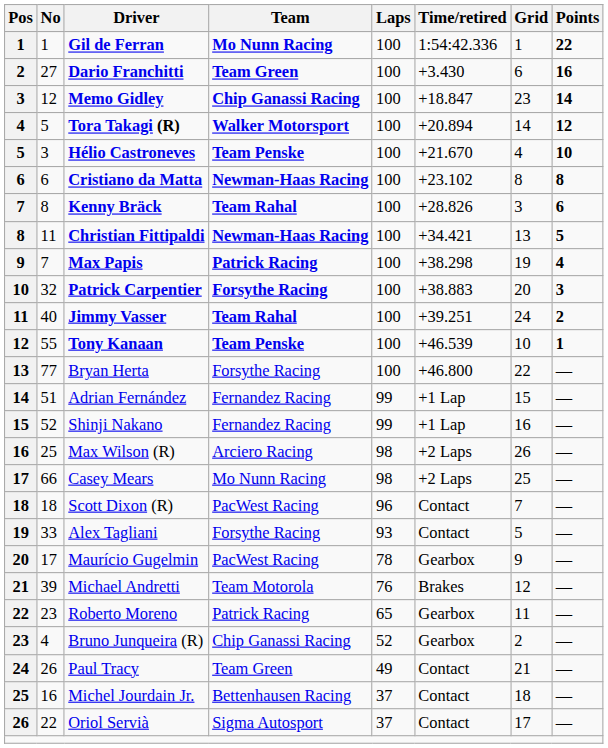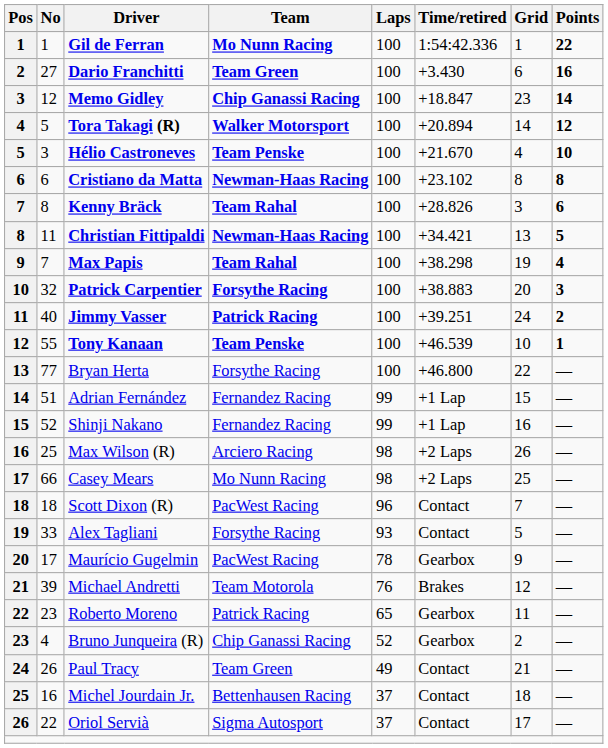Max Papis | Team: Patrick Racing -> Team Rahal
Jimmy Vasser | Team: Team Rahal -> Patrick Racing
